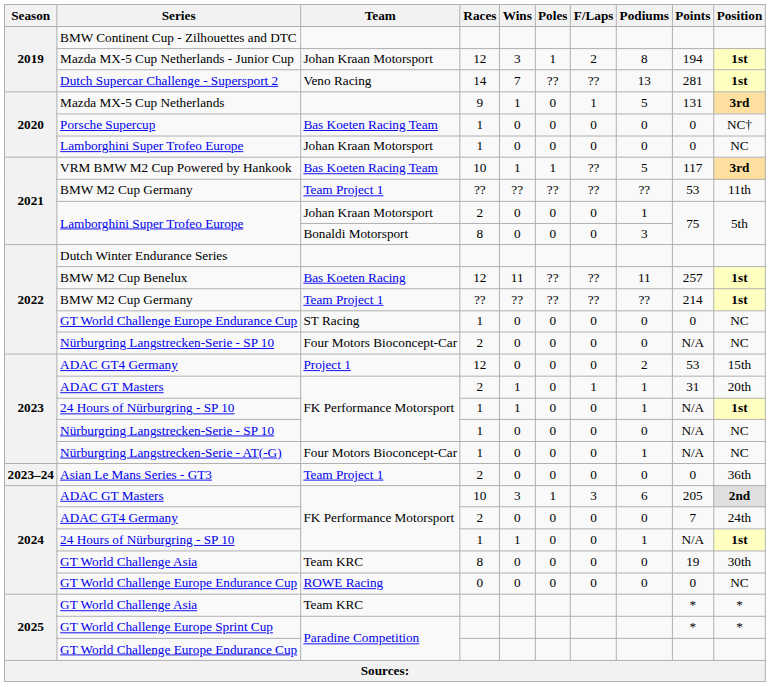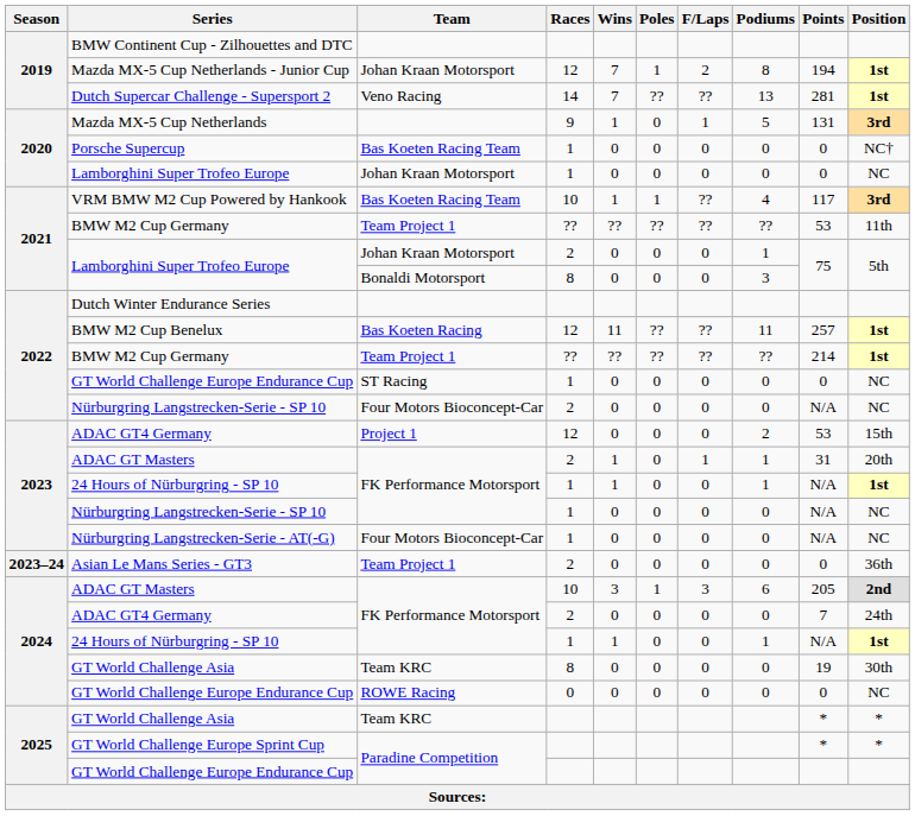Mazda MX-5 Cup Netherlands - Junior Cup | Wins: 3 -> 7
VRM BMW M2 Cup Powered by Hankook | Podiums: 5 -> 4
Nürburgring Langstrecken-Serie - AT(-G) | Podiums: 1 -> 0
